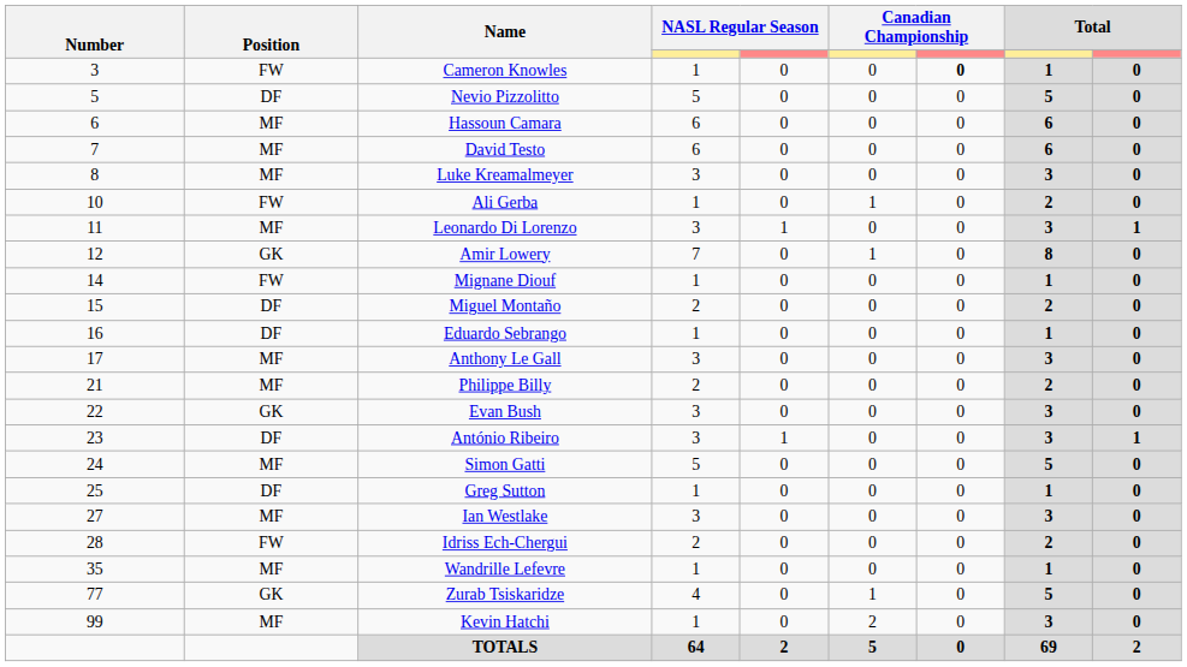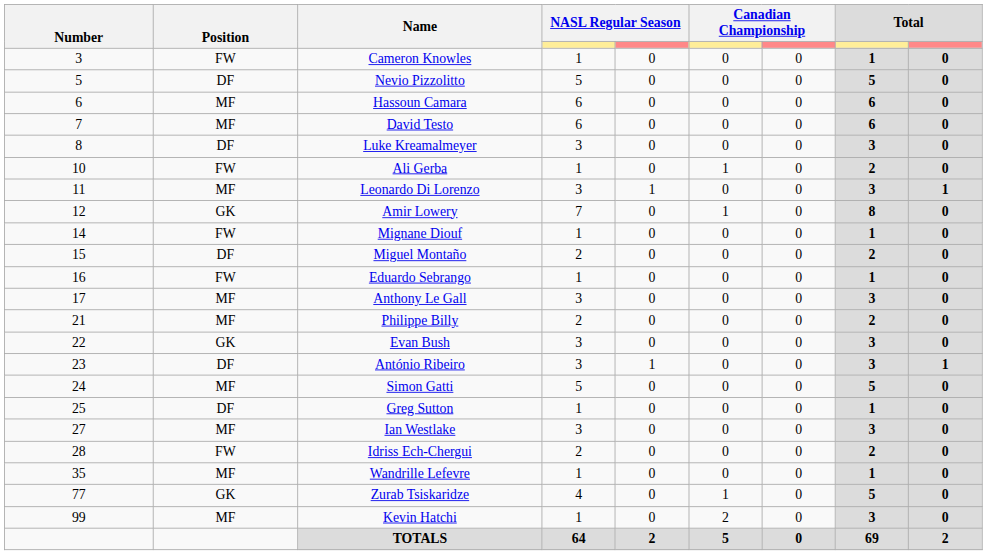Cameron Knowles | column 7: bold -> normal
Luke Kreamalmeyer | Position: MF -> DF
Eduardo Sebrango | Position: DF -> FW
